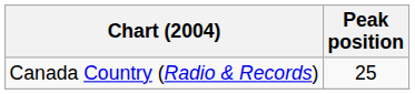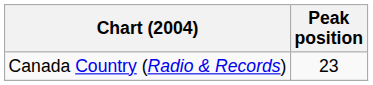Canada Country (Radio & Records) | Peak position: 25 -> 23
